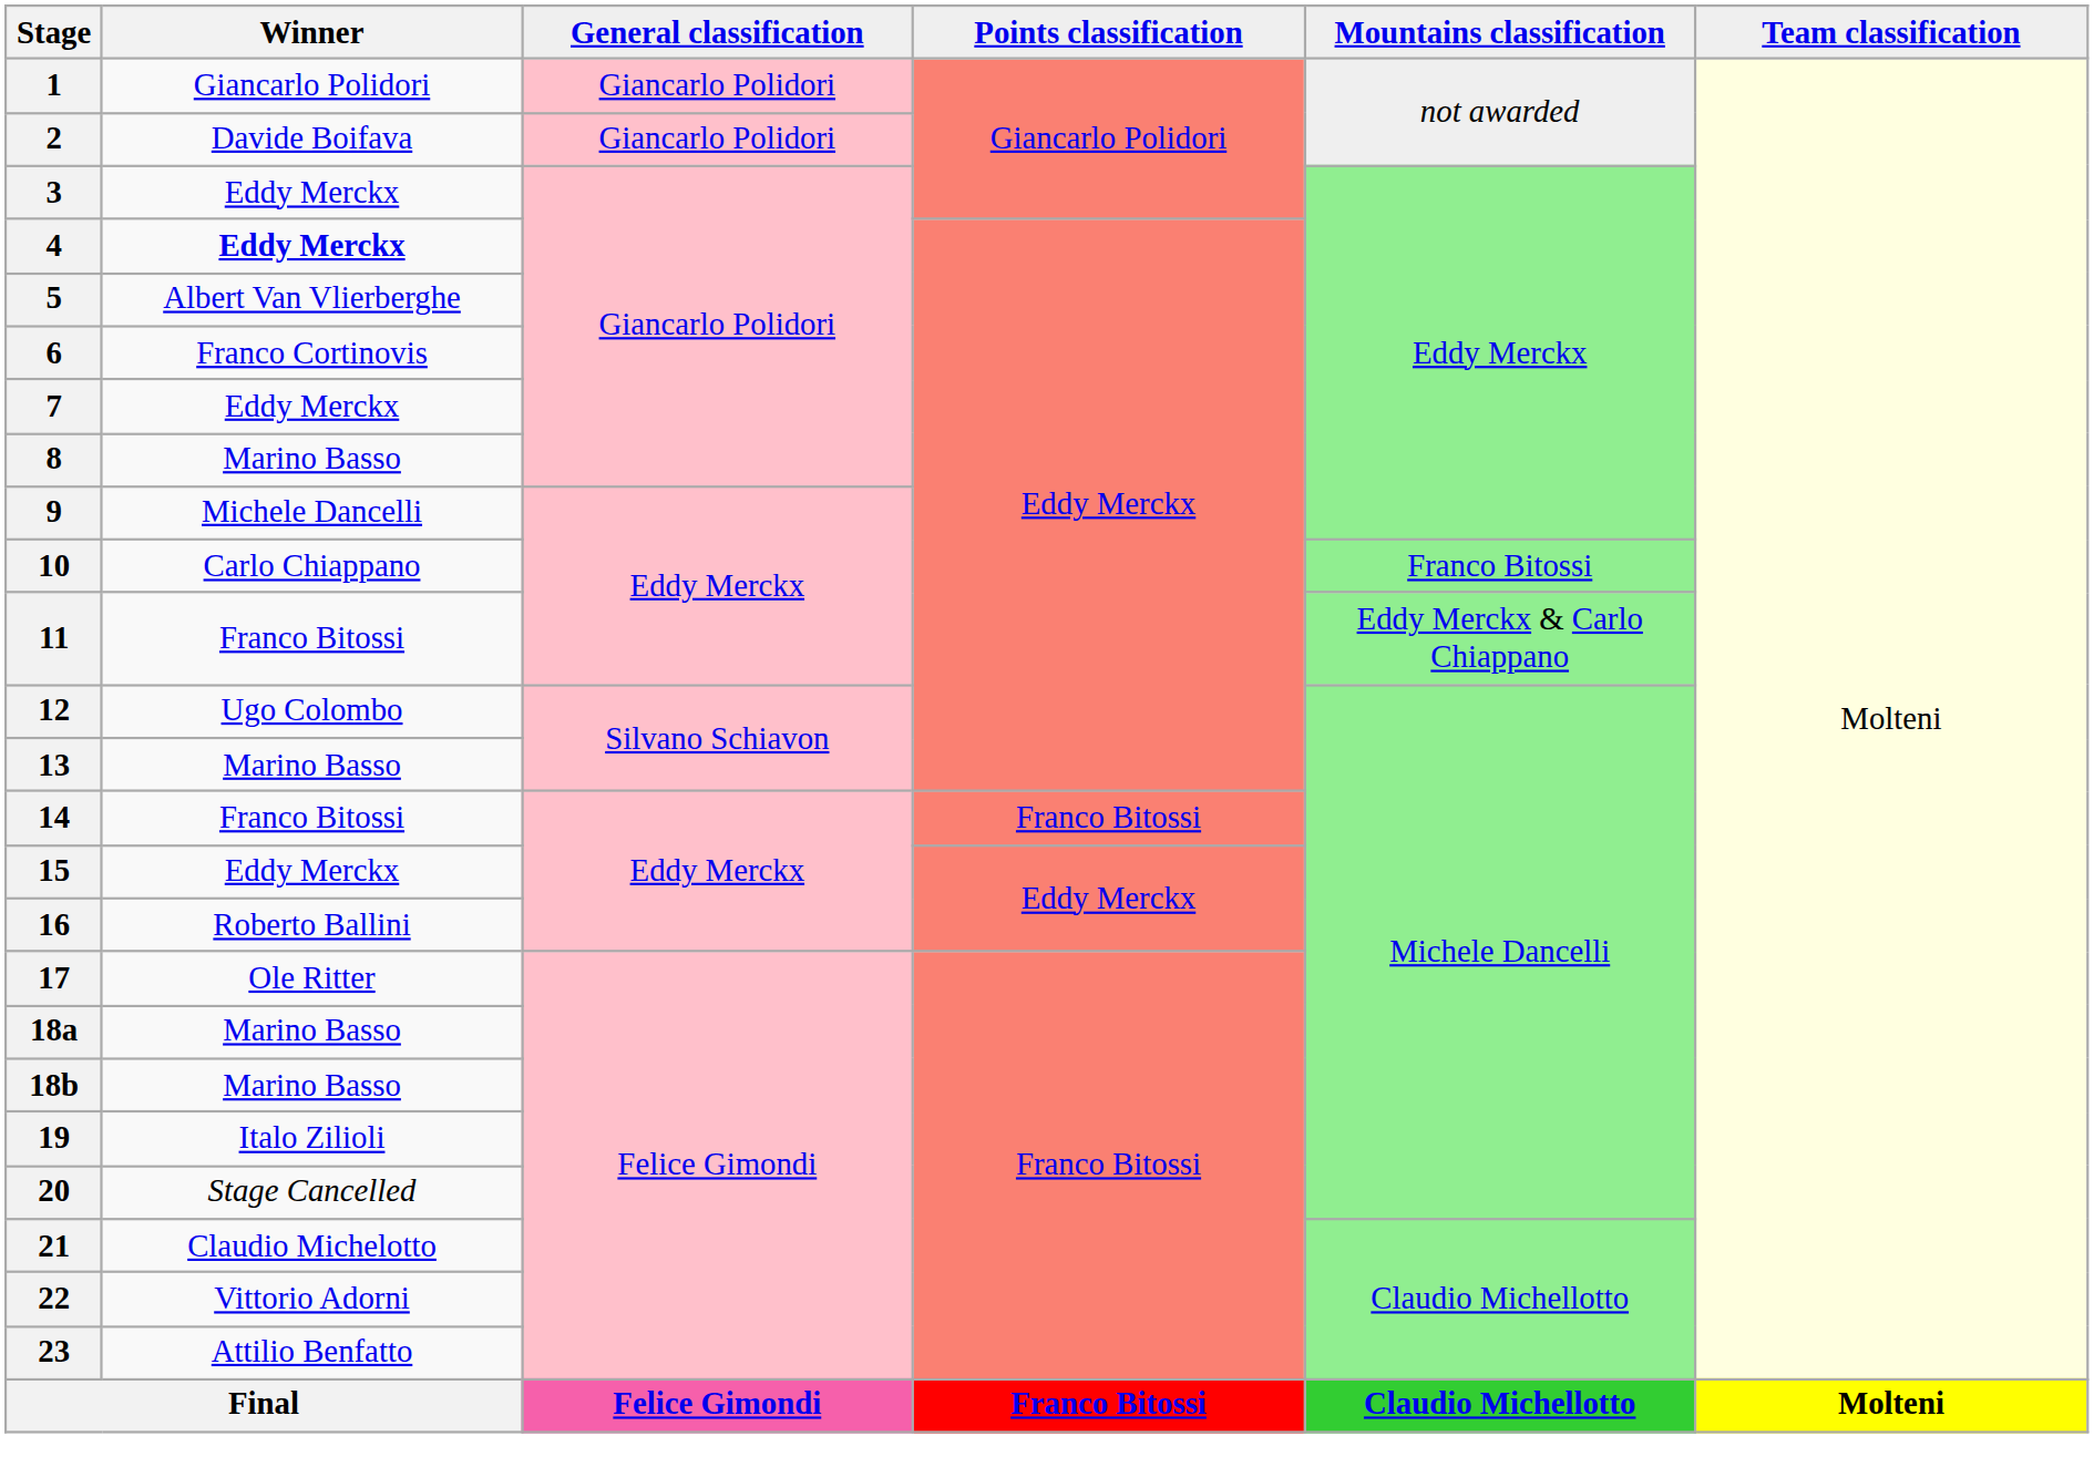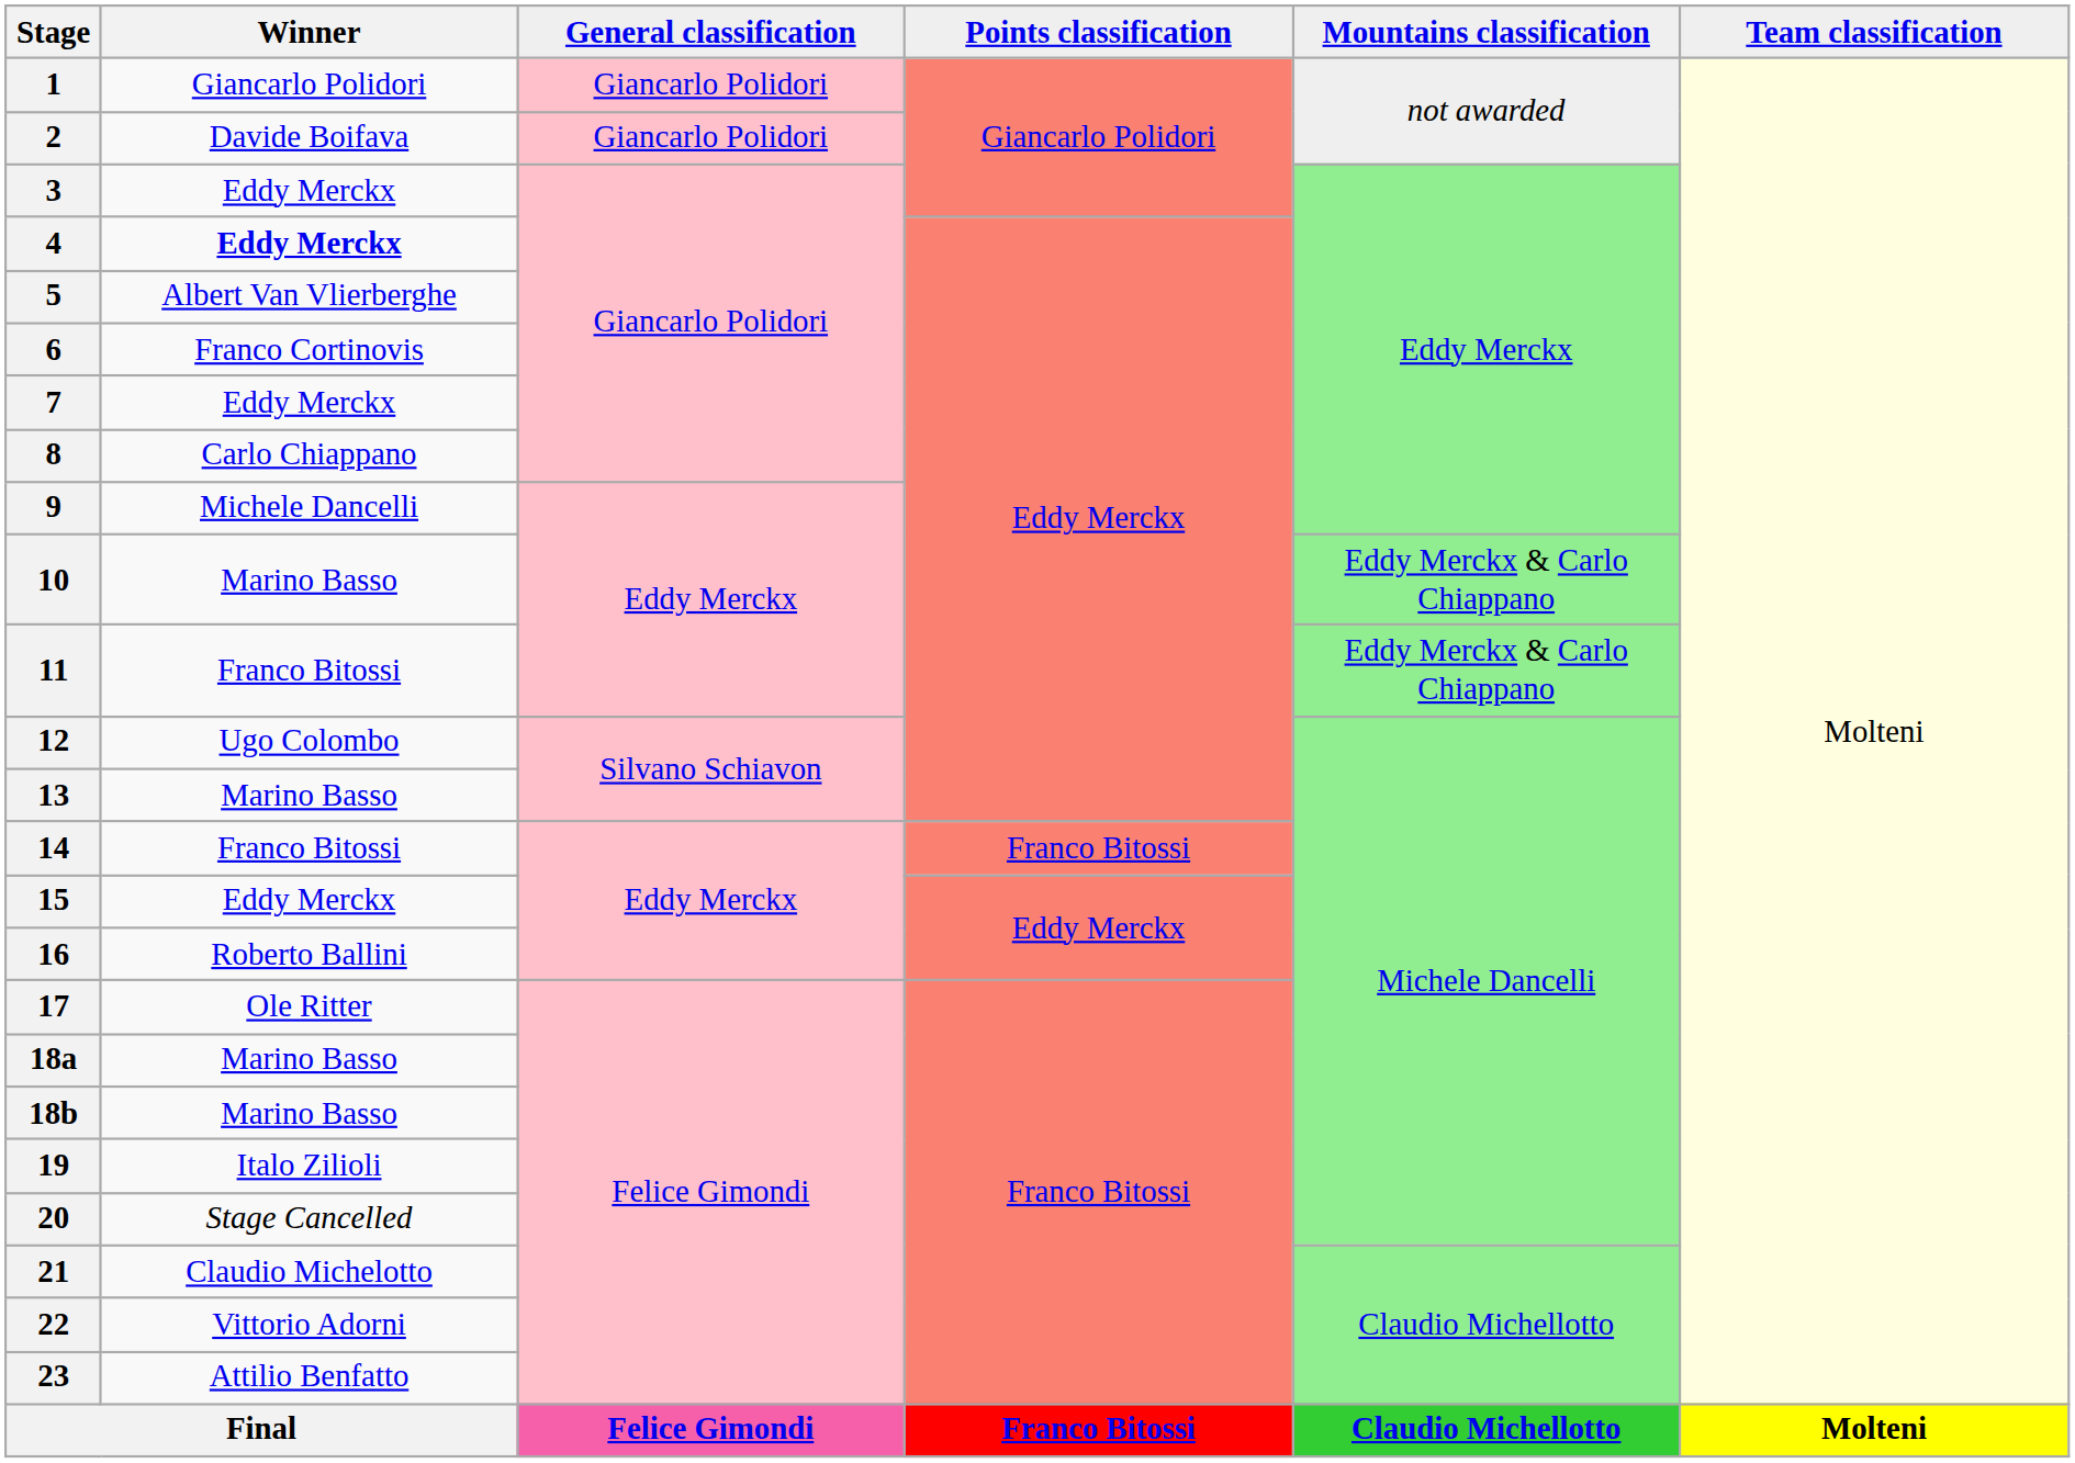8 | Winner: Marino Basso -> Carlo Chiappano
10 | Winner: Carlo Chiappano -> Marino Basso
10 | Mountains classification: Franco Bitossi -> Eddy Merckx & Carlo Chiappano
